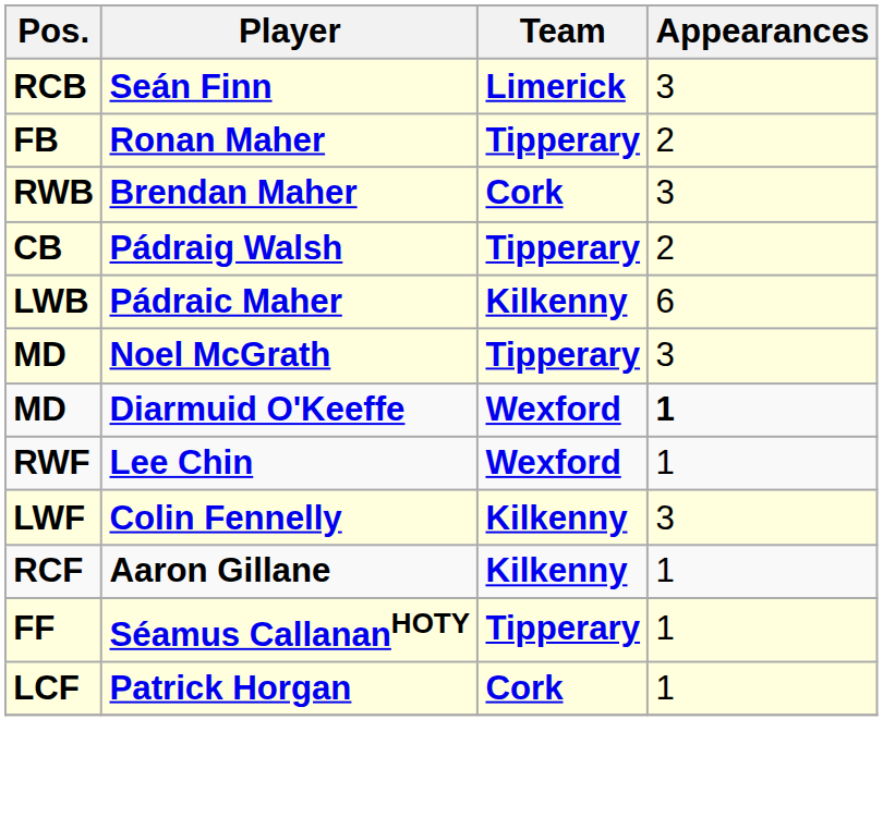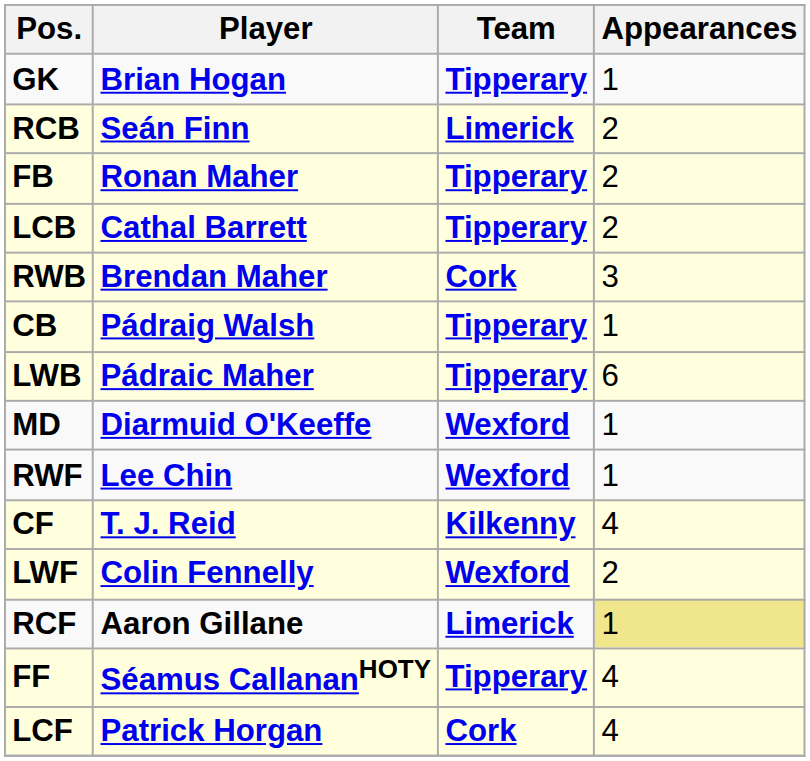+ row: GK | Brian Hogan | Tipperary | 1
Seán Finn | Appearances: 3 -> 2
+ row: LCB | Cathal Barrett | Tipperary | 2
Pádraig Walsh | Appearances: 2 -> 1
Pádraic Maher | Team: Kilkenny -> Tipperary
- row: MD | Noel McGrath | Tipperary | 3
Diarmuid O'Keeffe | Appearances: bold -> normal
+ row: CF | T. J. Reid | Kilkenny | 4
Colin Fennelly | Team: Kilkenny -> Wexford
Colin Fennelly | Appearances: 3 -> 2
Aaron Gillane | Team: Kilkenny -> Limerick
Aaron Gillane | Appearances: no background -> khaki background
Séamus CallananHOTY | Appearances: 1 -> 4
Patrick Horgan | Appearances: 1 -> 4
